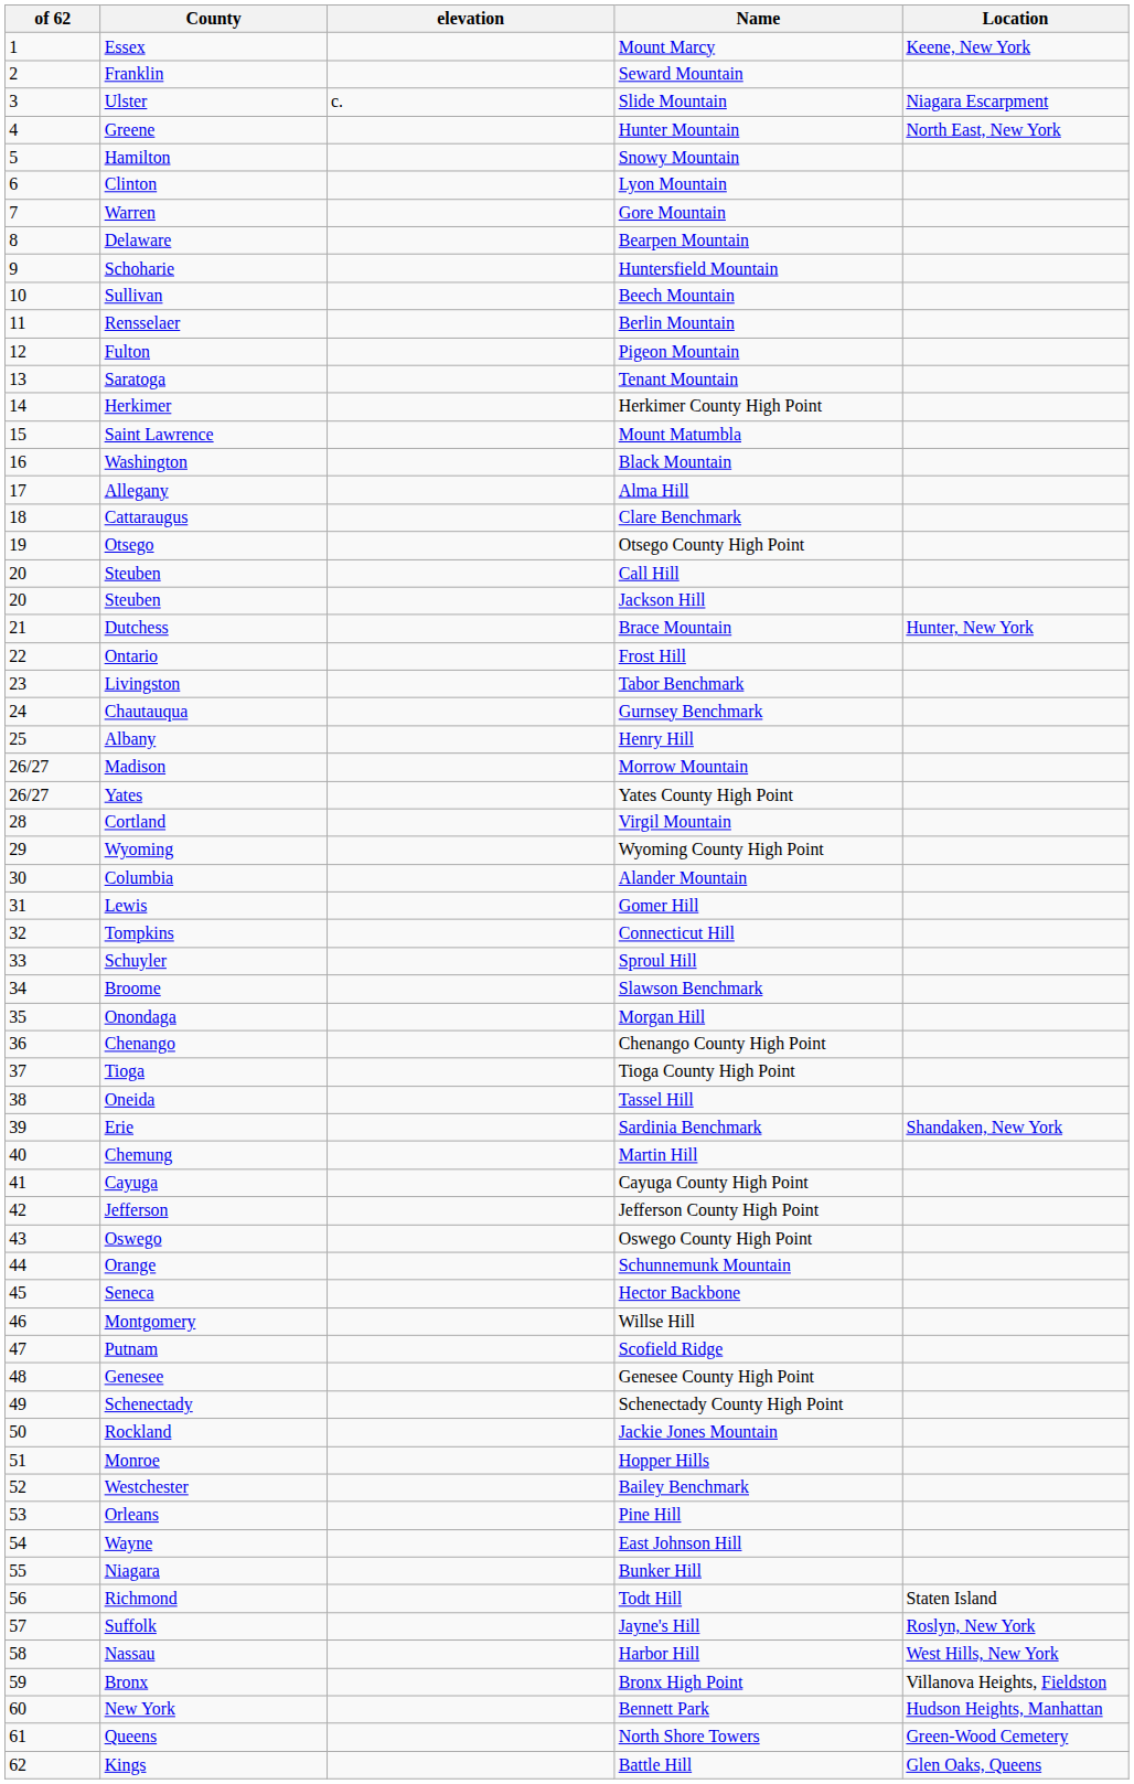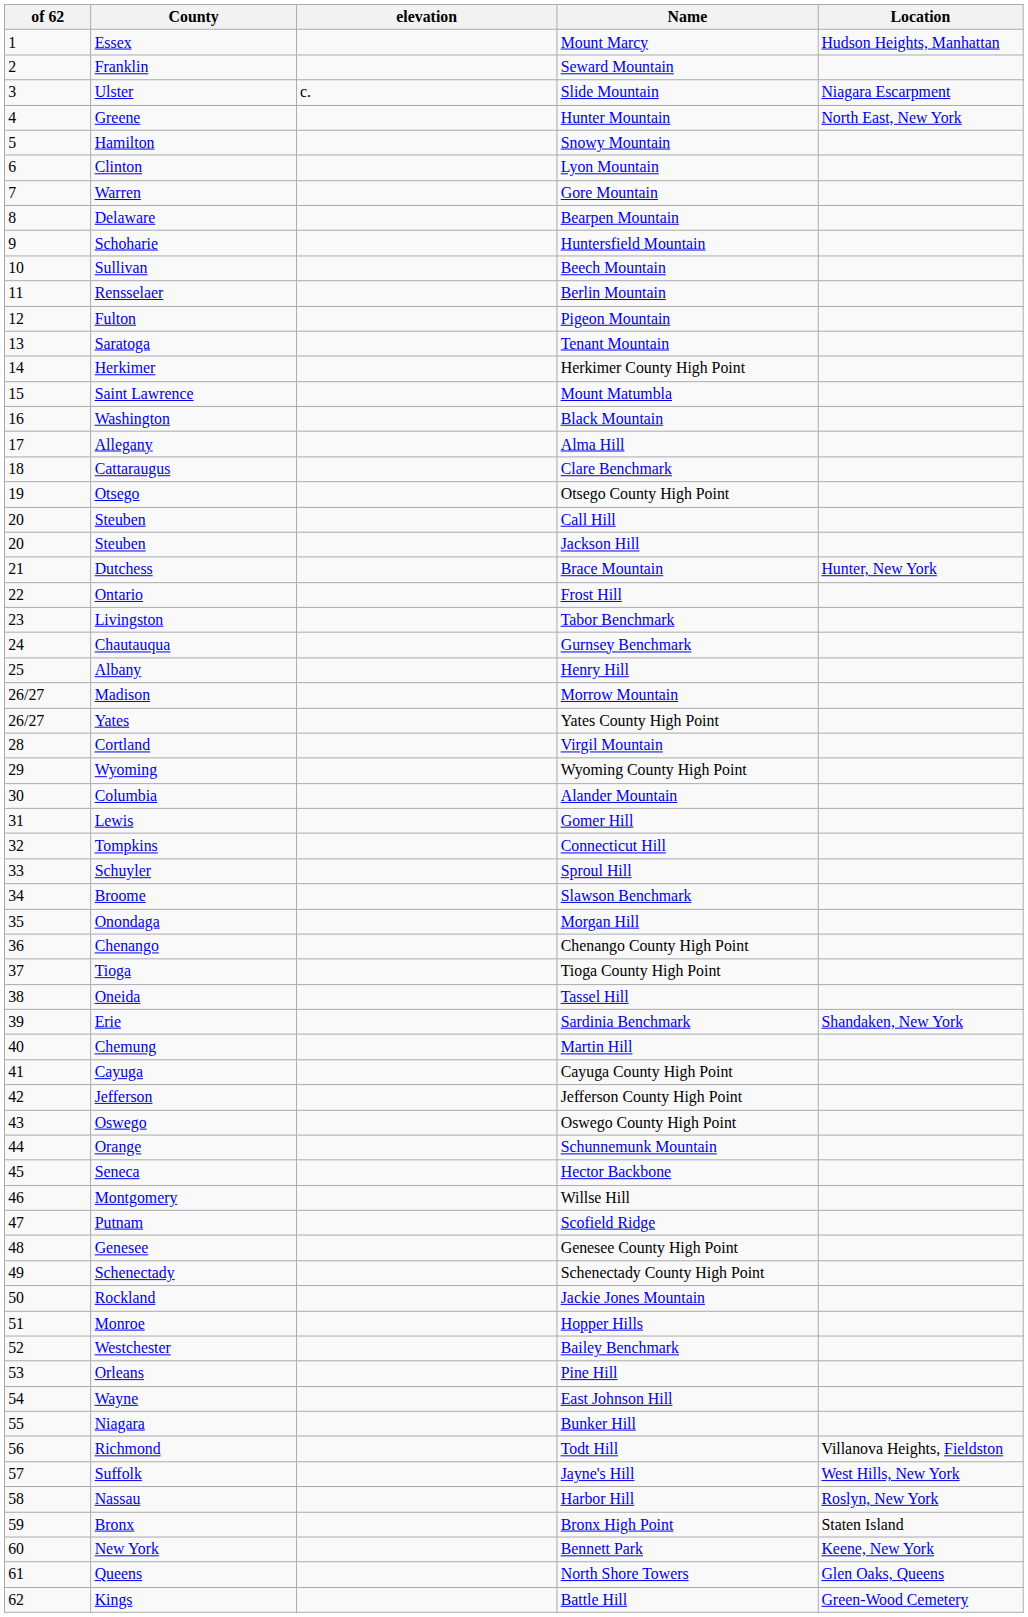Mount Marcy | Location: Keene, New York -> Hudson Heights, Manhattan
Todt Hill | Location: Staten Island -> Villanova Heights, Fieldston
Jayne's Hill | Location: Roslyn, New York -> West Hills, New York
Harbor Hill | Location: West Hills, New York -> Roslyn, New York
Bronx High Point | Location: Villanova Heights, Fieldston -> Staten Island
Bennett Park | Location: Hudson Heights, Manhattan -> Keene, New York
North Shore Towers | Location: Green-Wood Cemetery -> Glen Oaks, Queens
Battle Hill | Location: Glen Oaks, Queens -> Green-Wood Cemetery
